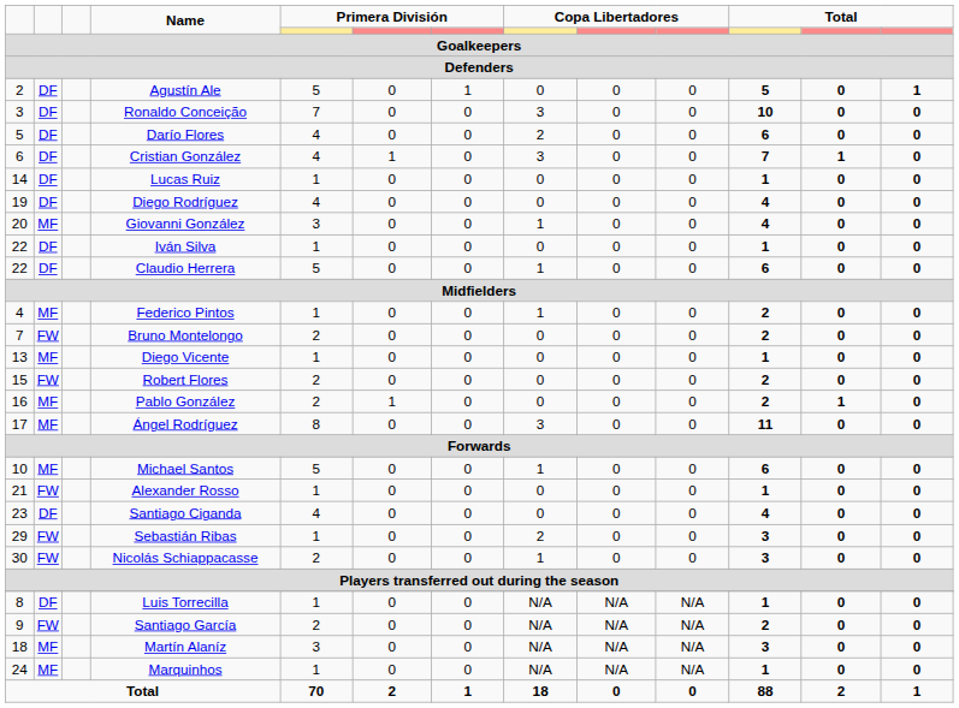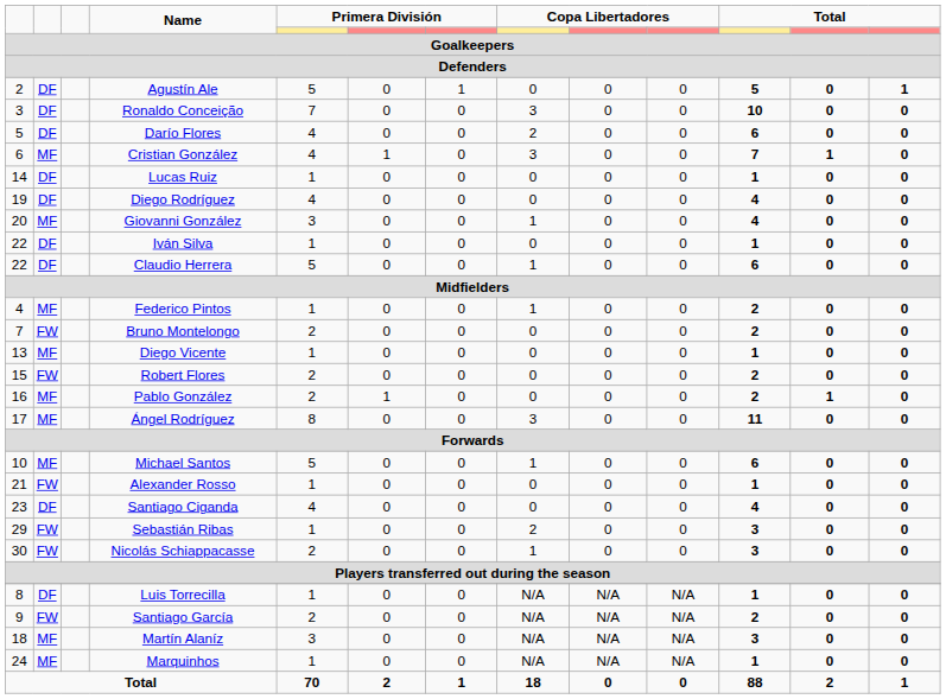Cristian González | column 2: DF -> MF
